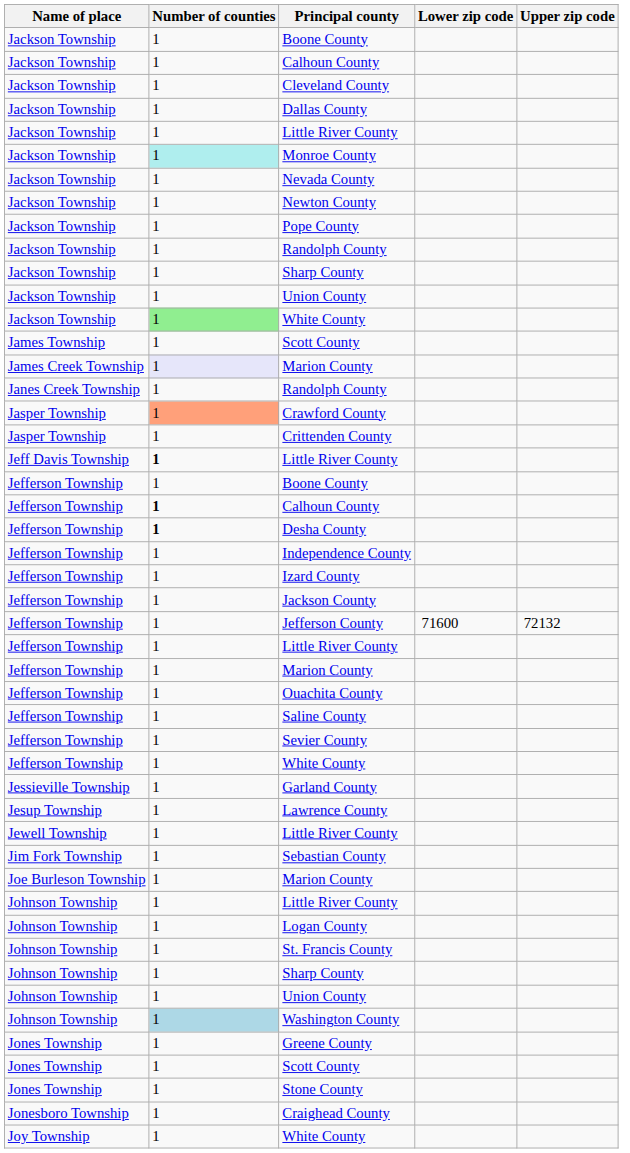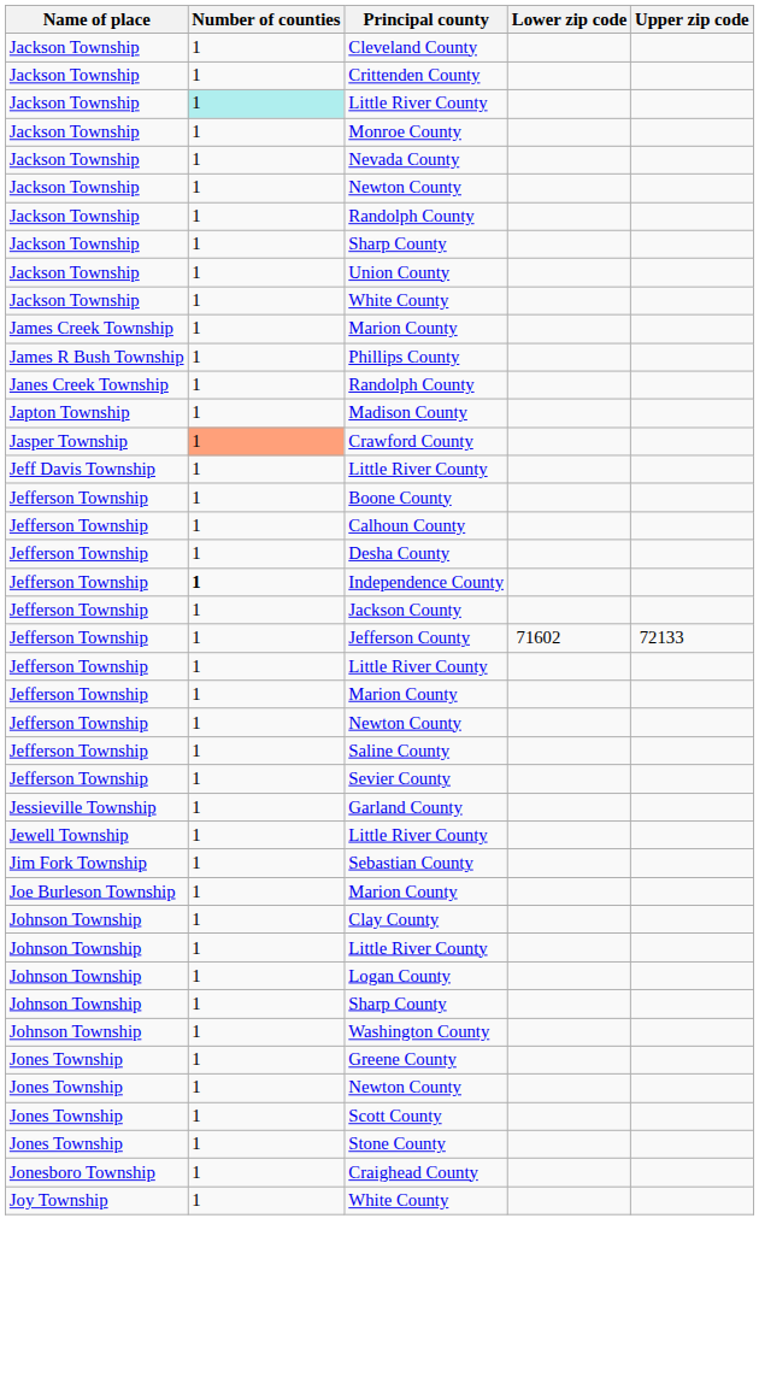- row: Jackson Township | 1 | Boone County
- row: Jackson Township | 1 | Calhoun County
+ row: Jackson Township | 1 | Crittenden County
- row: Jackson Township | 1 | Dallas County
Jackson Township / Little River County | Number of counties: no background -> paleturquoise background
Monroe County | Number of counties: paleturquoise background -> no background
- row: Jackson Township | 1 | Pope County
Jackson Township / White County | Number of counties: lightgreen background -> no background
- row: James Township | 1 | Scott County
James Creek Township / Marion County | Number of counties: lavender background -> no background
+ row: James R Bush Township | 1 | Phillips County
+ row: Japton Township | 1 | Madison County
- row: Jasper Township | 1 | Crittenden County
Jeff Davis Township / Little River County | Number of counties: bold -> normal
Jefferson Township / Calhoun County | Number of counties: bold -> normal
Desha County | Number of counties: bold -> normal
Independence County | Number of counties: normal -> bold
- row: Jefferson Township | 1 | Izard County
Jefferson County | Lower zip code: 71600 -> 71602
Jefferson County | Upper zip code: 72132 -> 72133
+ row: Jefferson Township | 1 | Newton County
- row: Jefferson Township | 1 | Ouachita County
- row: Jefferson Township | 1 | White County
- row: Jesup Township | 1 | Lawrence County
+ row: Johnson Township | 1 | Clay County
- row: Johnson Township | 1 | St. Francis County
- row: Johnson Township | 1 | Union County
Washington County | Number of counties: lightblue background -> no background
+ row: Jones Township | 1 | Newton County
